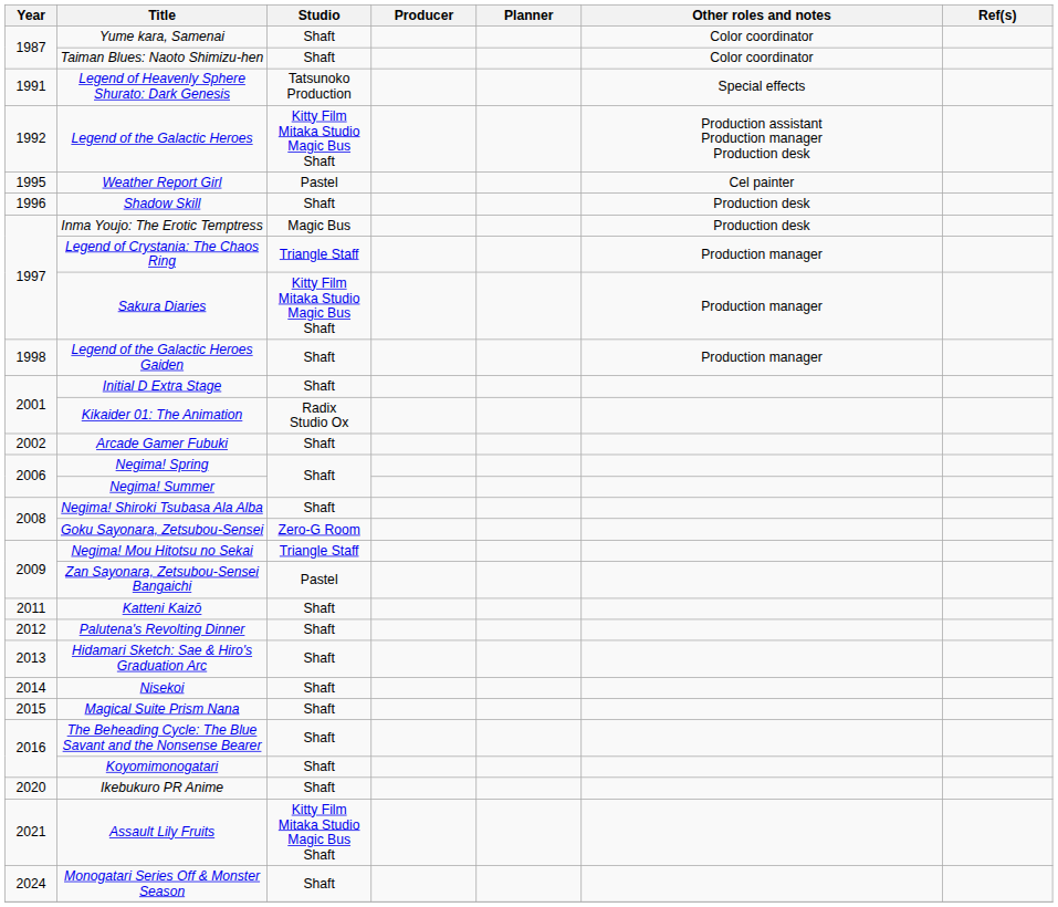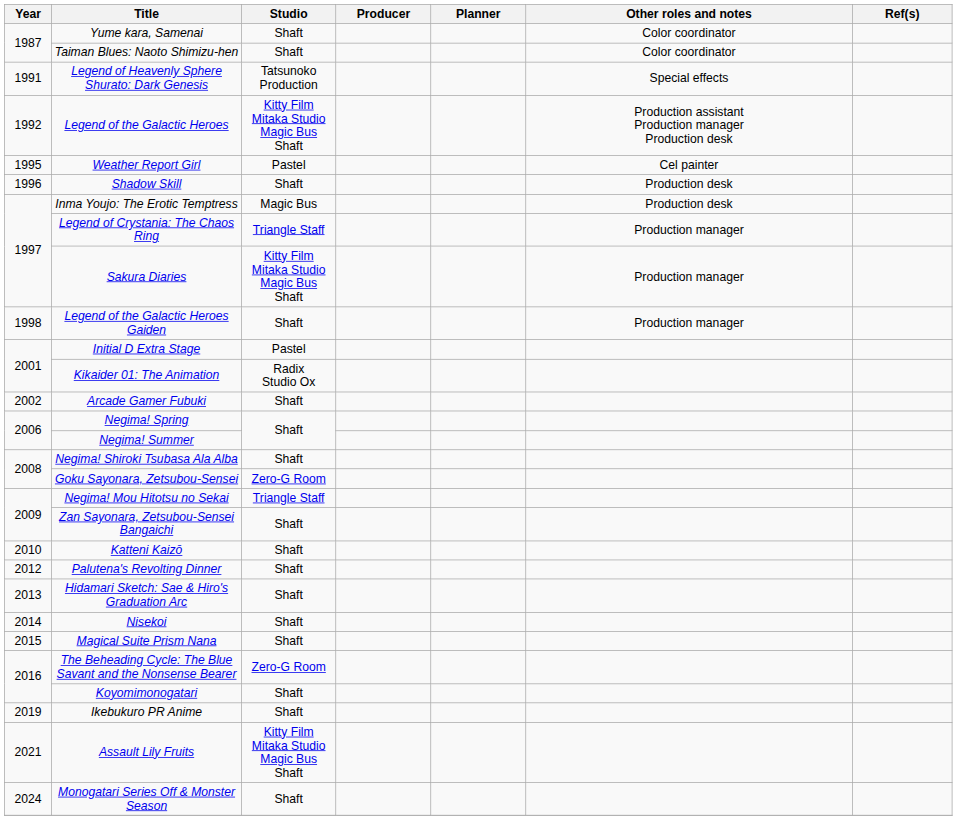Initial D Extra Stage | Studio: Shaft -> Pastel
Zan Sayonara, Zetsubou-Sensei Bangaichi | Studio: Pastel -> Shaft
Katteni Kaizō | Year: 2011 -> 2010
The Beheading Cycle: The Blue Savant and the Nonsense Bearer | Studio: Shaft -> Zero-G Room
Ikebukuro PR Anime | Year: 2020 -> 2019
